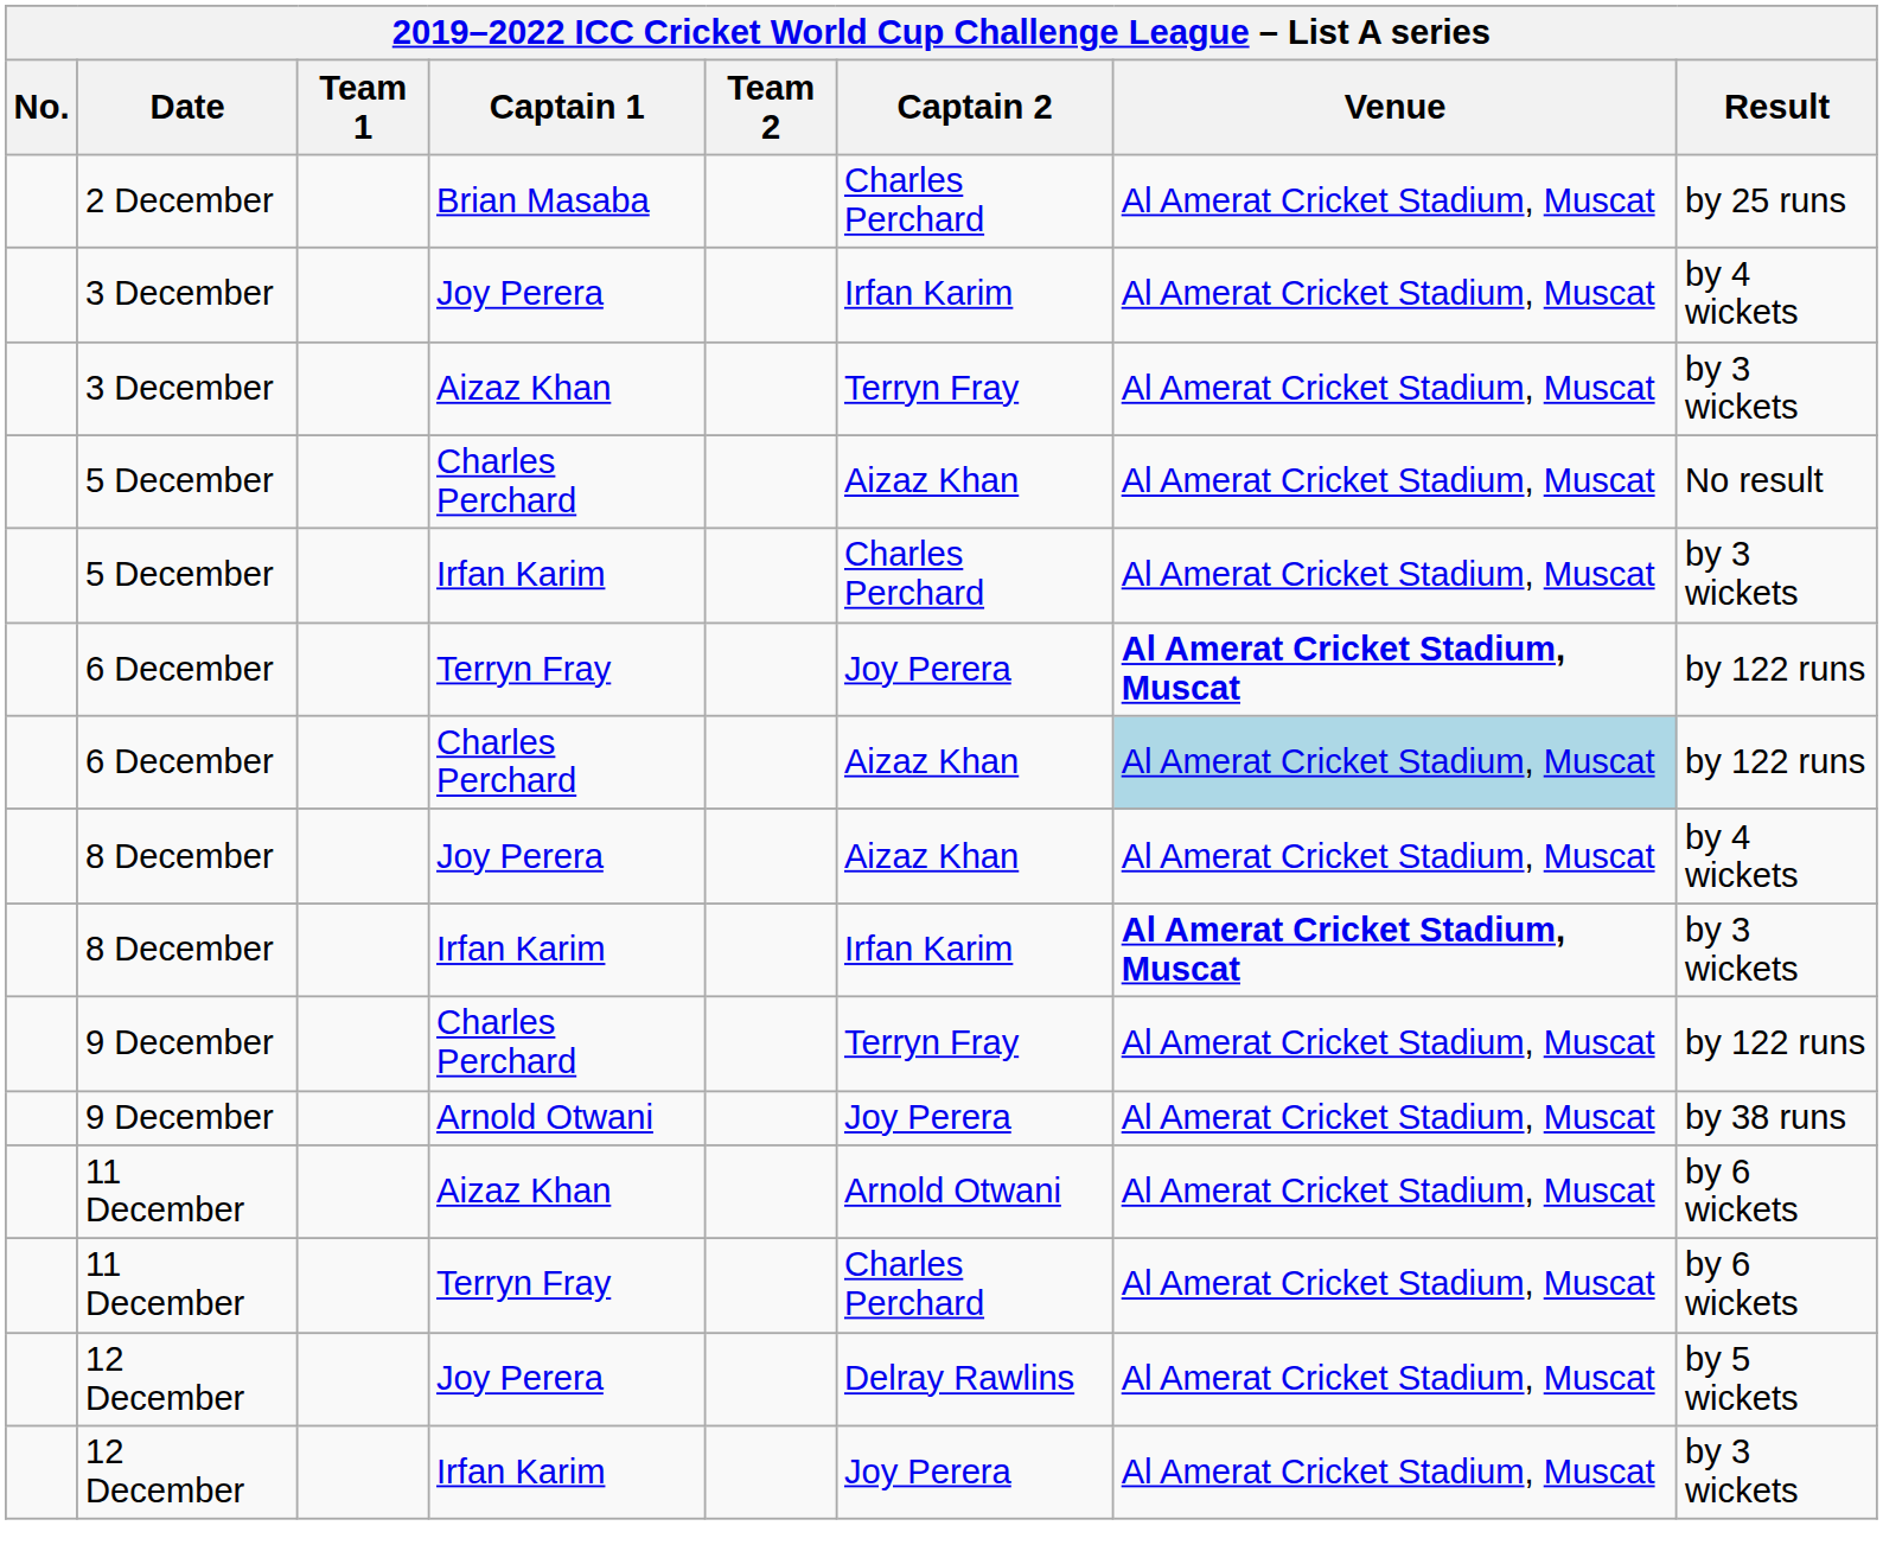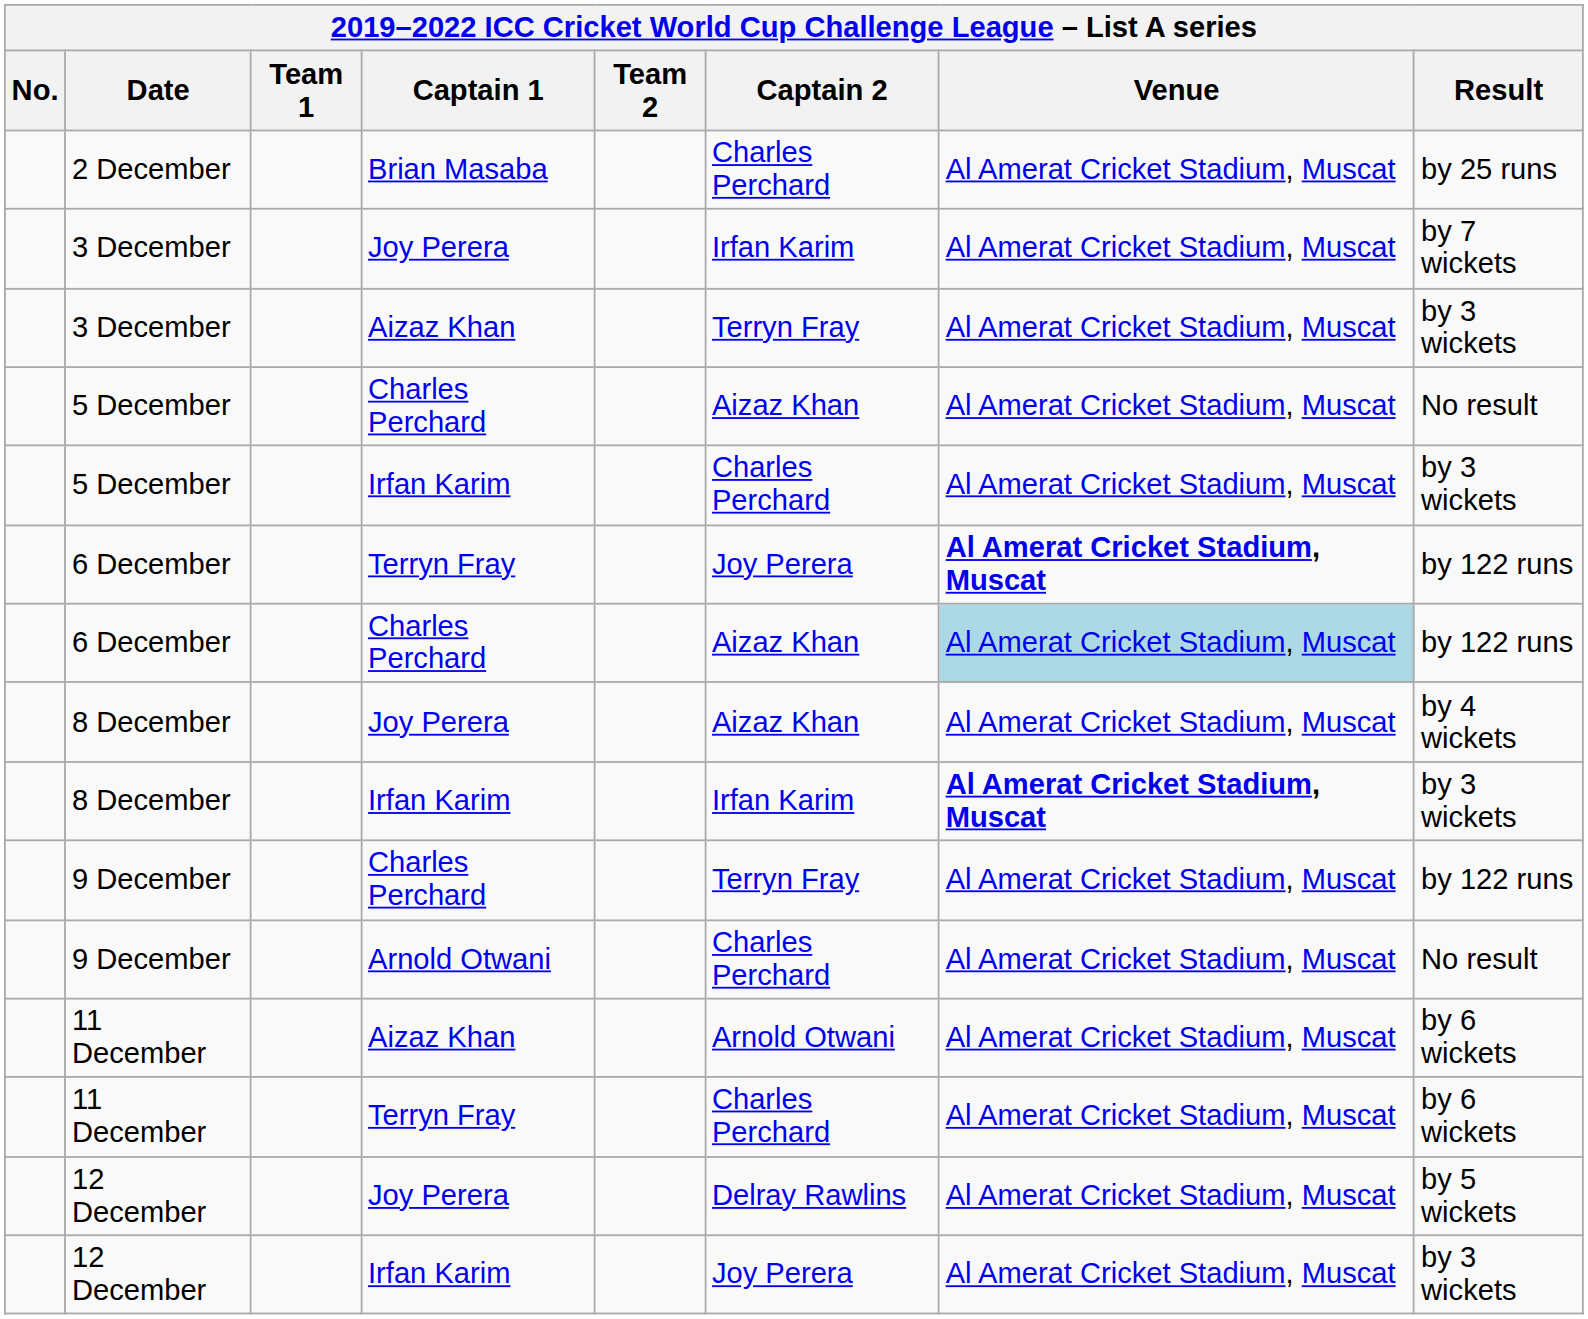3 December / Joy Perera | Result: by 4 wickets -> by 7 wickets
9 December / Arnold Otwani | Captain 2: Joy Perera -> Charles Perchard
9 December / Arnold Otwani | Result: by 38 runs -> No result
